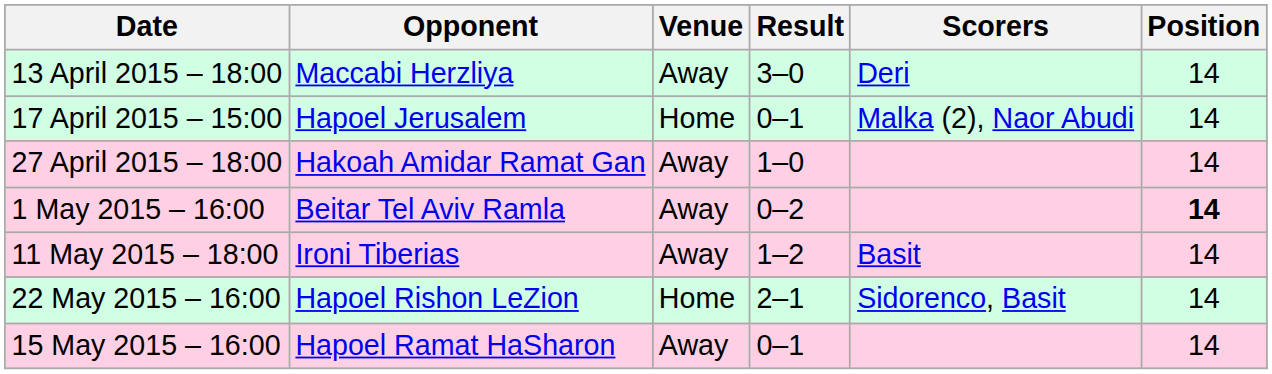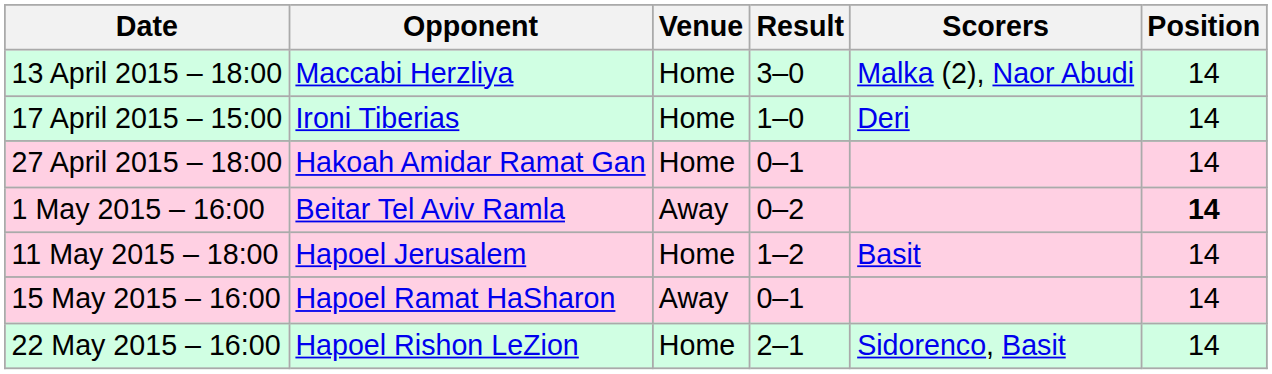13 April 2015 – 18:00 | Venue: Away -> Home
13 April 2015 – 18:00 | Scorers: Deri -> Malka (2), Naor Abudi
17 April 2015 – 15:00 | Opponent: Hapoel Jerusalem -> Ironi Tiberias
17 April 2015 – 15:00 | Result: 0–1 -> 1–0
17 April 2015 – 15:00 | Scorers: Malka (2), Naor Abudi -> Deri
27 April 2015 – 18:00 | Venue: Away -> Home
27 April 2015 – 18:00 | Result: 1–0 -> 0–1
11 May 2015 – 18:00 | Opponent: Ironi Tiberias -> Hapoel Jerusalem
11 May 2015 – 18:00 | Venue: Away -> Home
rows swapped: 15 May 2015 – 16:00 <-> 22 May 2015 – 16:00
